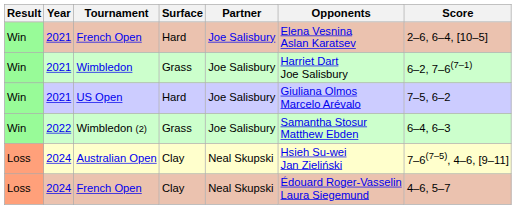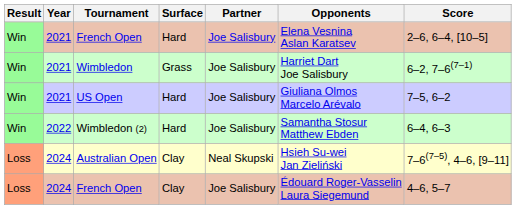Wimbledon (2) | Surface: Grass -> Hard
2024 / French Open | Partner: Neal Skupski -> Joe Salisbury
